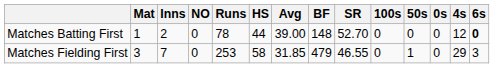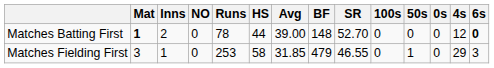Matches Batting First | Mat: normal -> bold
Matches Fielding First | Inns: 7 -> 1
